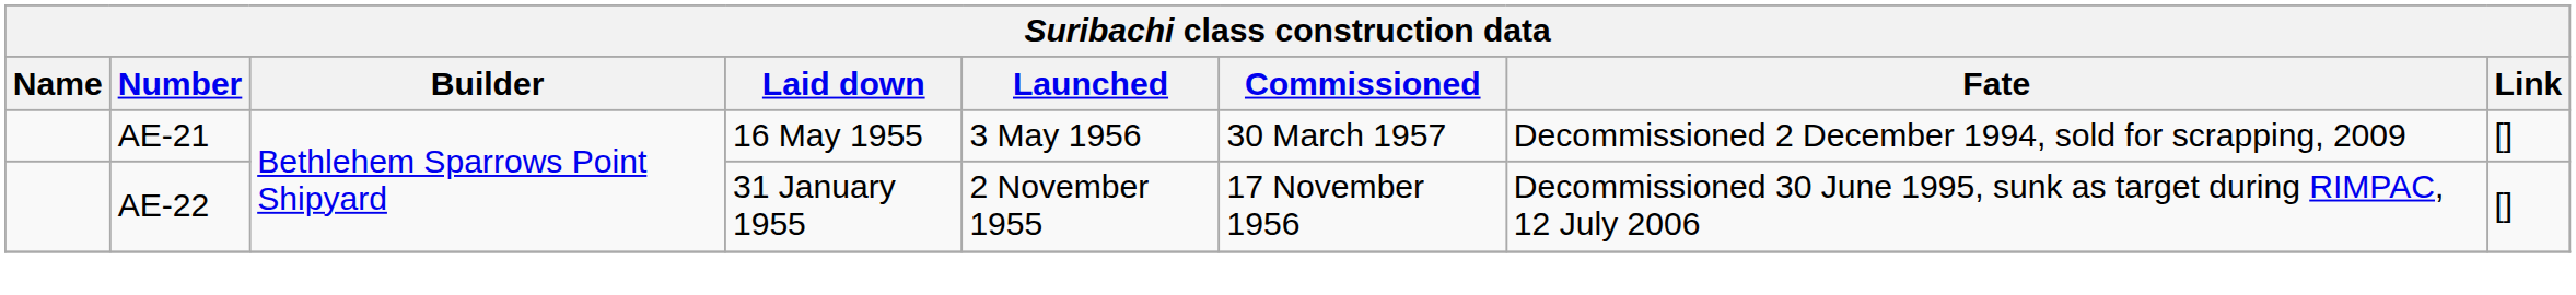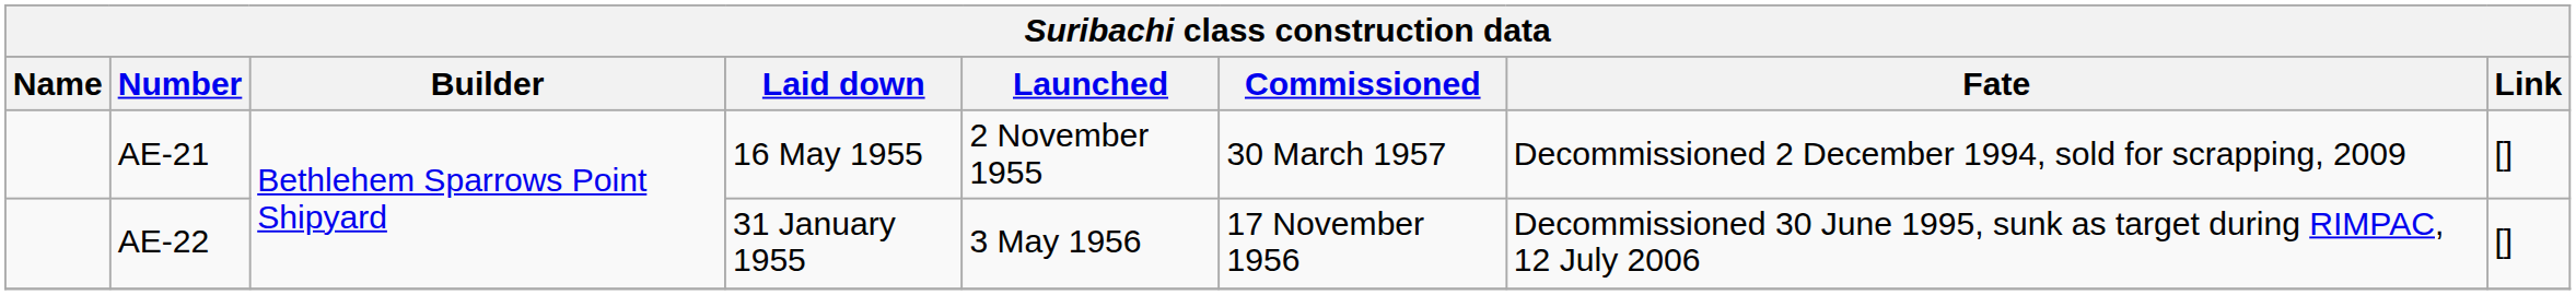AE-21 | Launched: 3 May 1956 -> 2 November 1955
AE-22 | Launched: 2 November 1955 -> 3 May 1956
